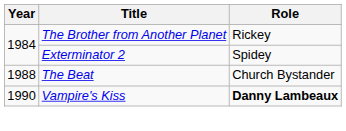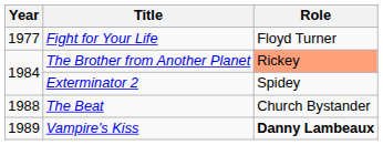+ row: 1977 | Fight for Your Life | Floyd Turner
The Brother from Another Planet | Role: no background -> lightsalmon background
Vampire's Kiss | Year: 1990 -> 1989
